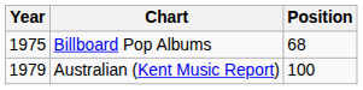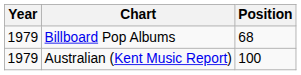Billboard Pop Albums | Year: 1975 -> 1979
